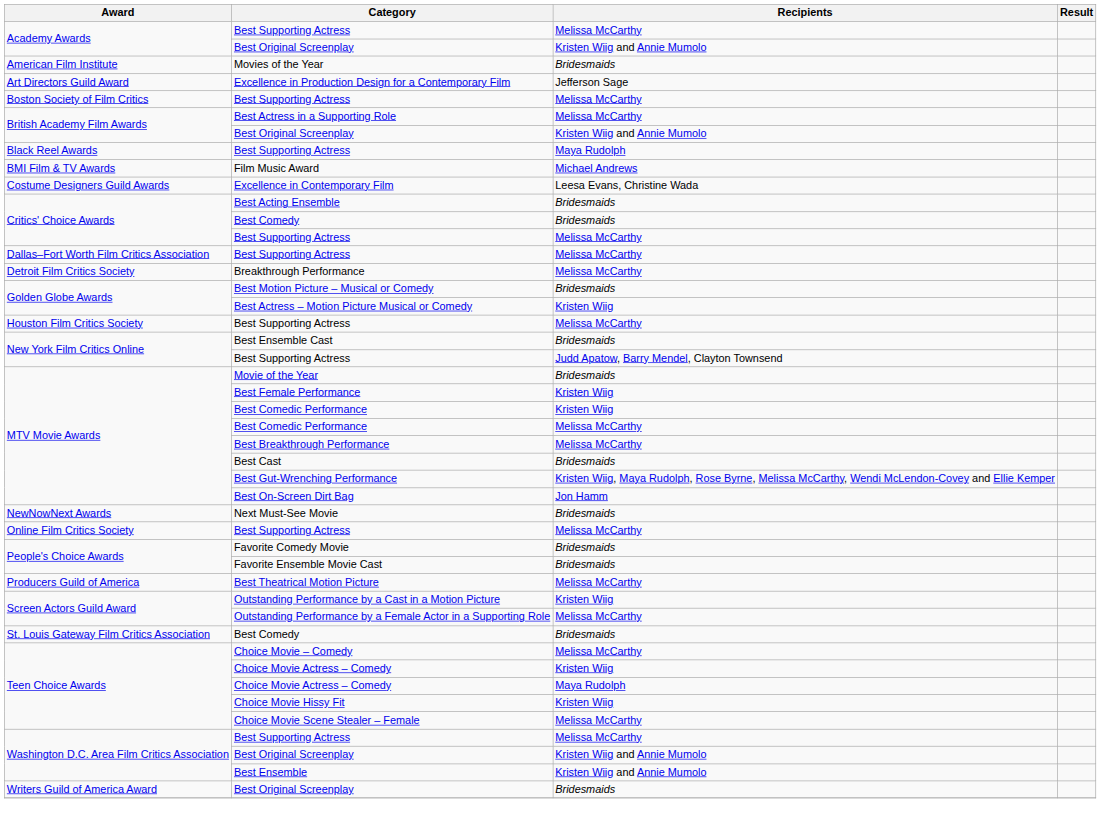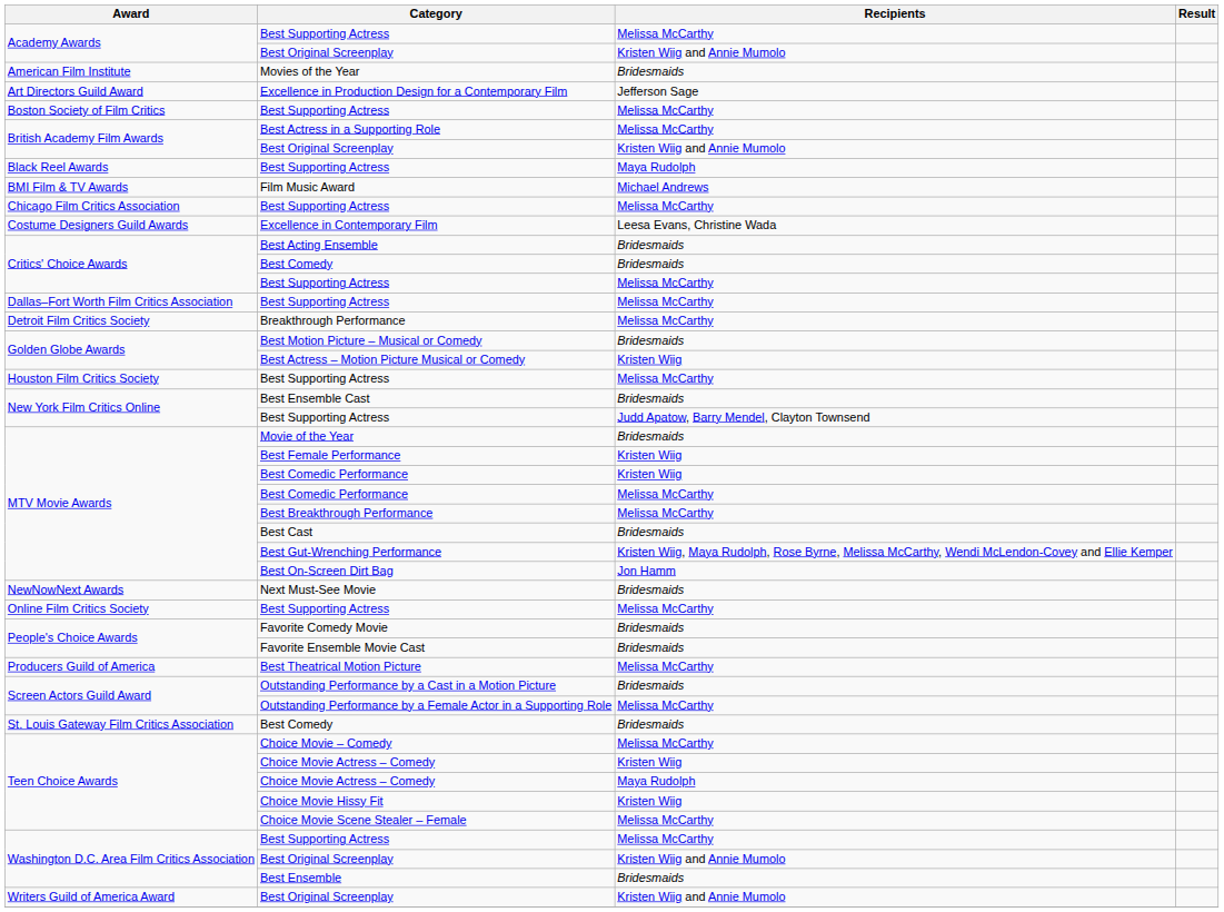+ row: Chicago Film Critics Association | Best Supporting Actress | Melissa McCarthy
Outstanding Performance by a Cast in a Motion Picture | Recipients: Kristen Wiig -> Bridesmaids
Best Ensemble | Recipients: Kristen Wiig and Annie Mumolo -> Bridesmaids
Writers Guild of America Award / Best Original Screenplay | Recipients: Bridesmaids -> Kristen Wiig and Annie Mumolo
